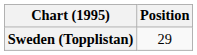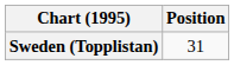Sweden (Topplistan) | Position: 29 -> 31
